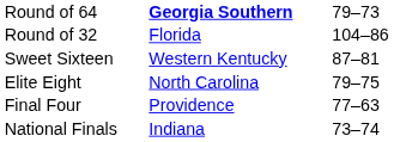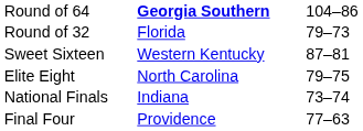Round of 64 | column 3: 79–73 -> 104–86
Round of 32 | column 3: 104–86 -> 79–73
rows swapped: Final Four <-> National Finals
